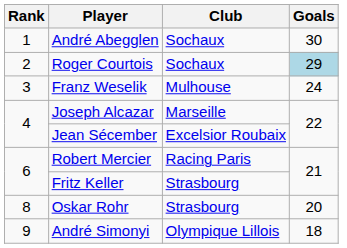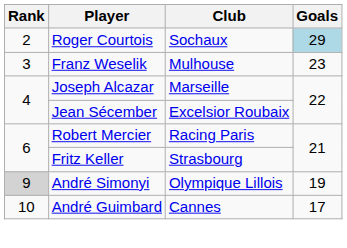- row: 1 | André Abegglen | Sochaux | 30
Franz Weselik | Goals: 24 -> 23
- row: 8 | Oskar Rohr | Strasbourg | 20
André Simonyi | Rank: no background -> lightgrey background
André Simonyi | Goals: 18 -> 19
+ row: 10 | André Guimbard | Cannes | 17
